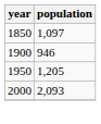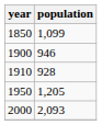1850 | population: 1,097 -> 1,099
+ row: 1910 | 928
